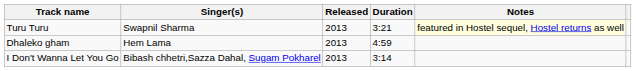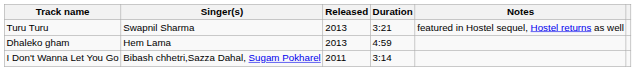Turu Turu | Notes: lightyellow background -> no background
I Don't Wanna Let You Go | Released: 2013 -> 2011
